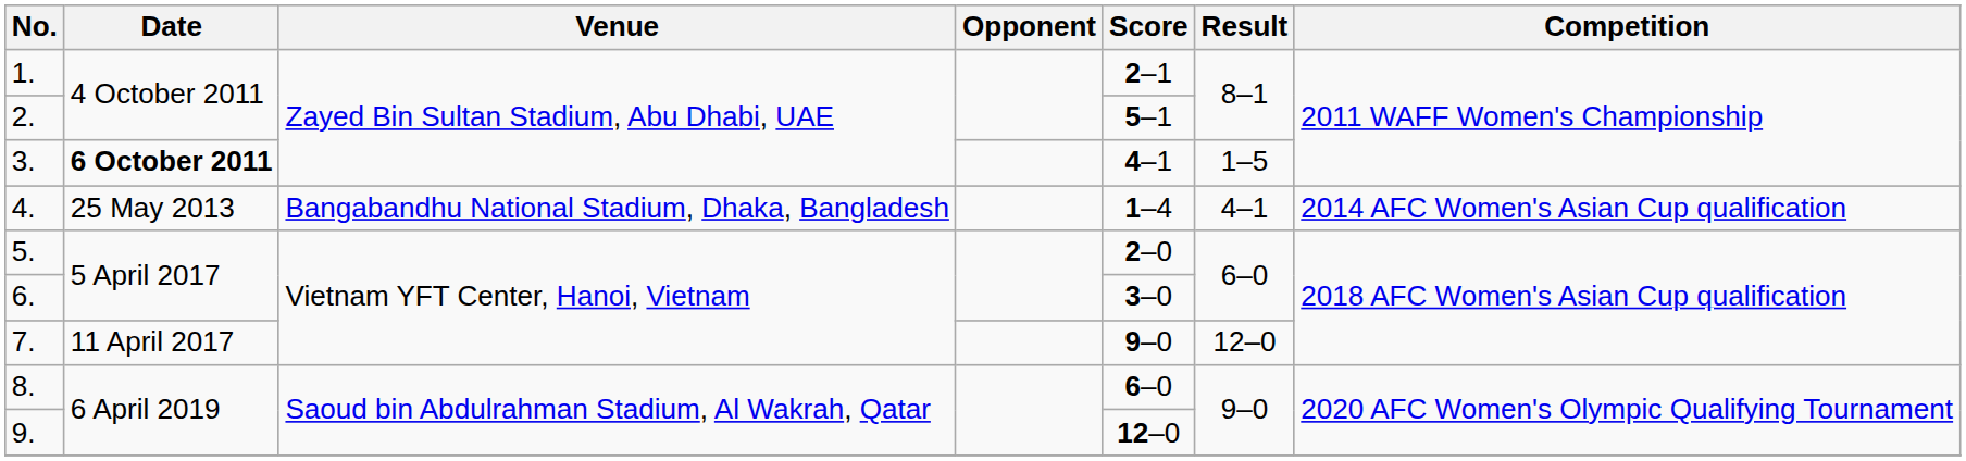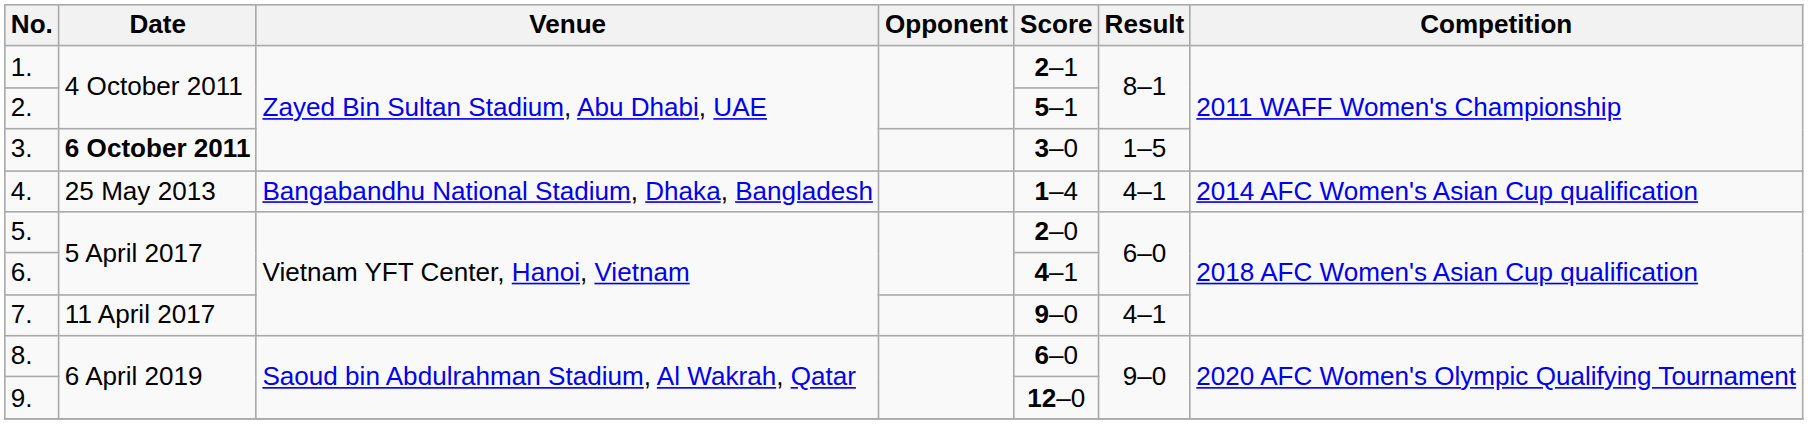3. | Score: 4–1 -> 3–0
6. | Score: 3–0 -> 4–1
7. | Result: 12–0 -> 4–1
